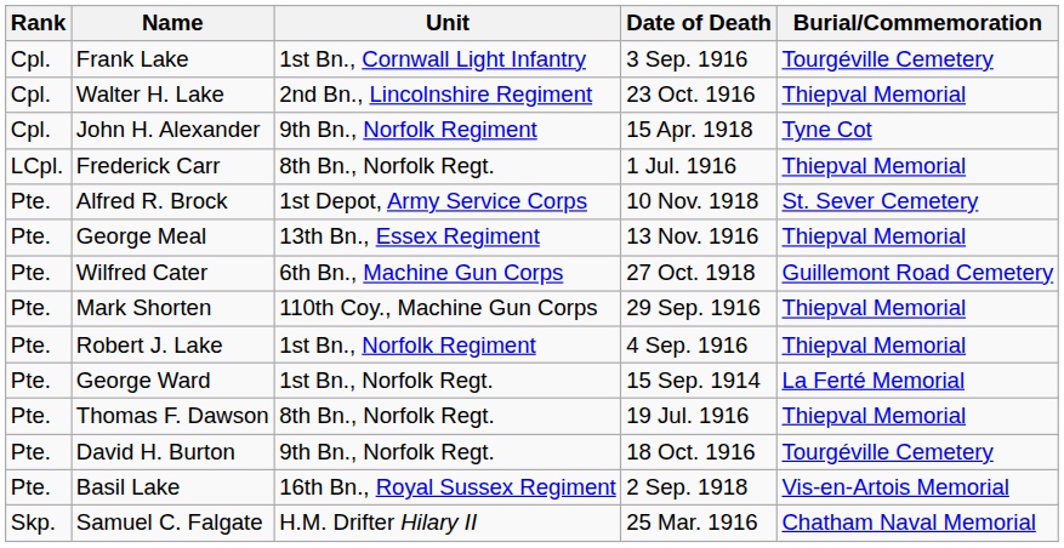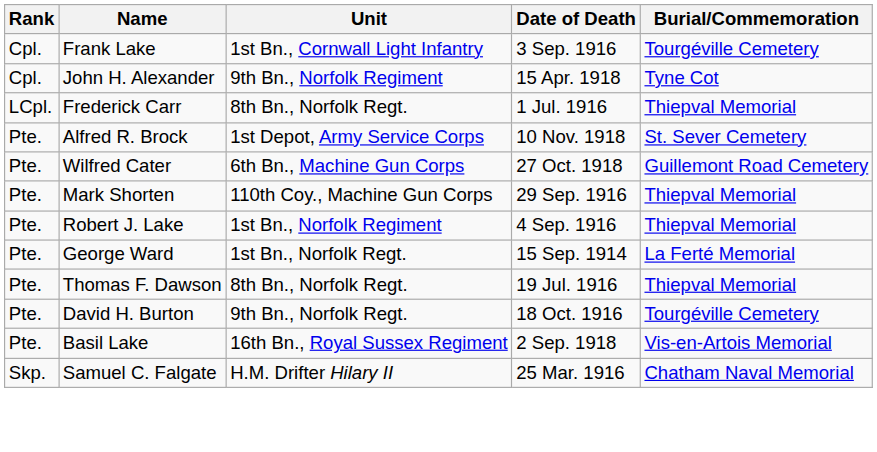- row: Cpl. | Walter H. Lake | 2nd Bn., Lincolnshire Regiment | 23 Oct. 1916 | Thiepval Memorial
- row: Pte. | George Meal | 13th Bn., Essex Regiment | 13 Nov. 1916 | Thiepval Memorial
